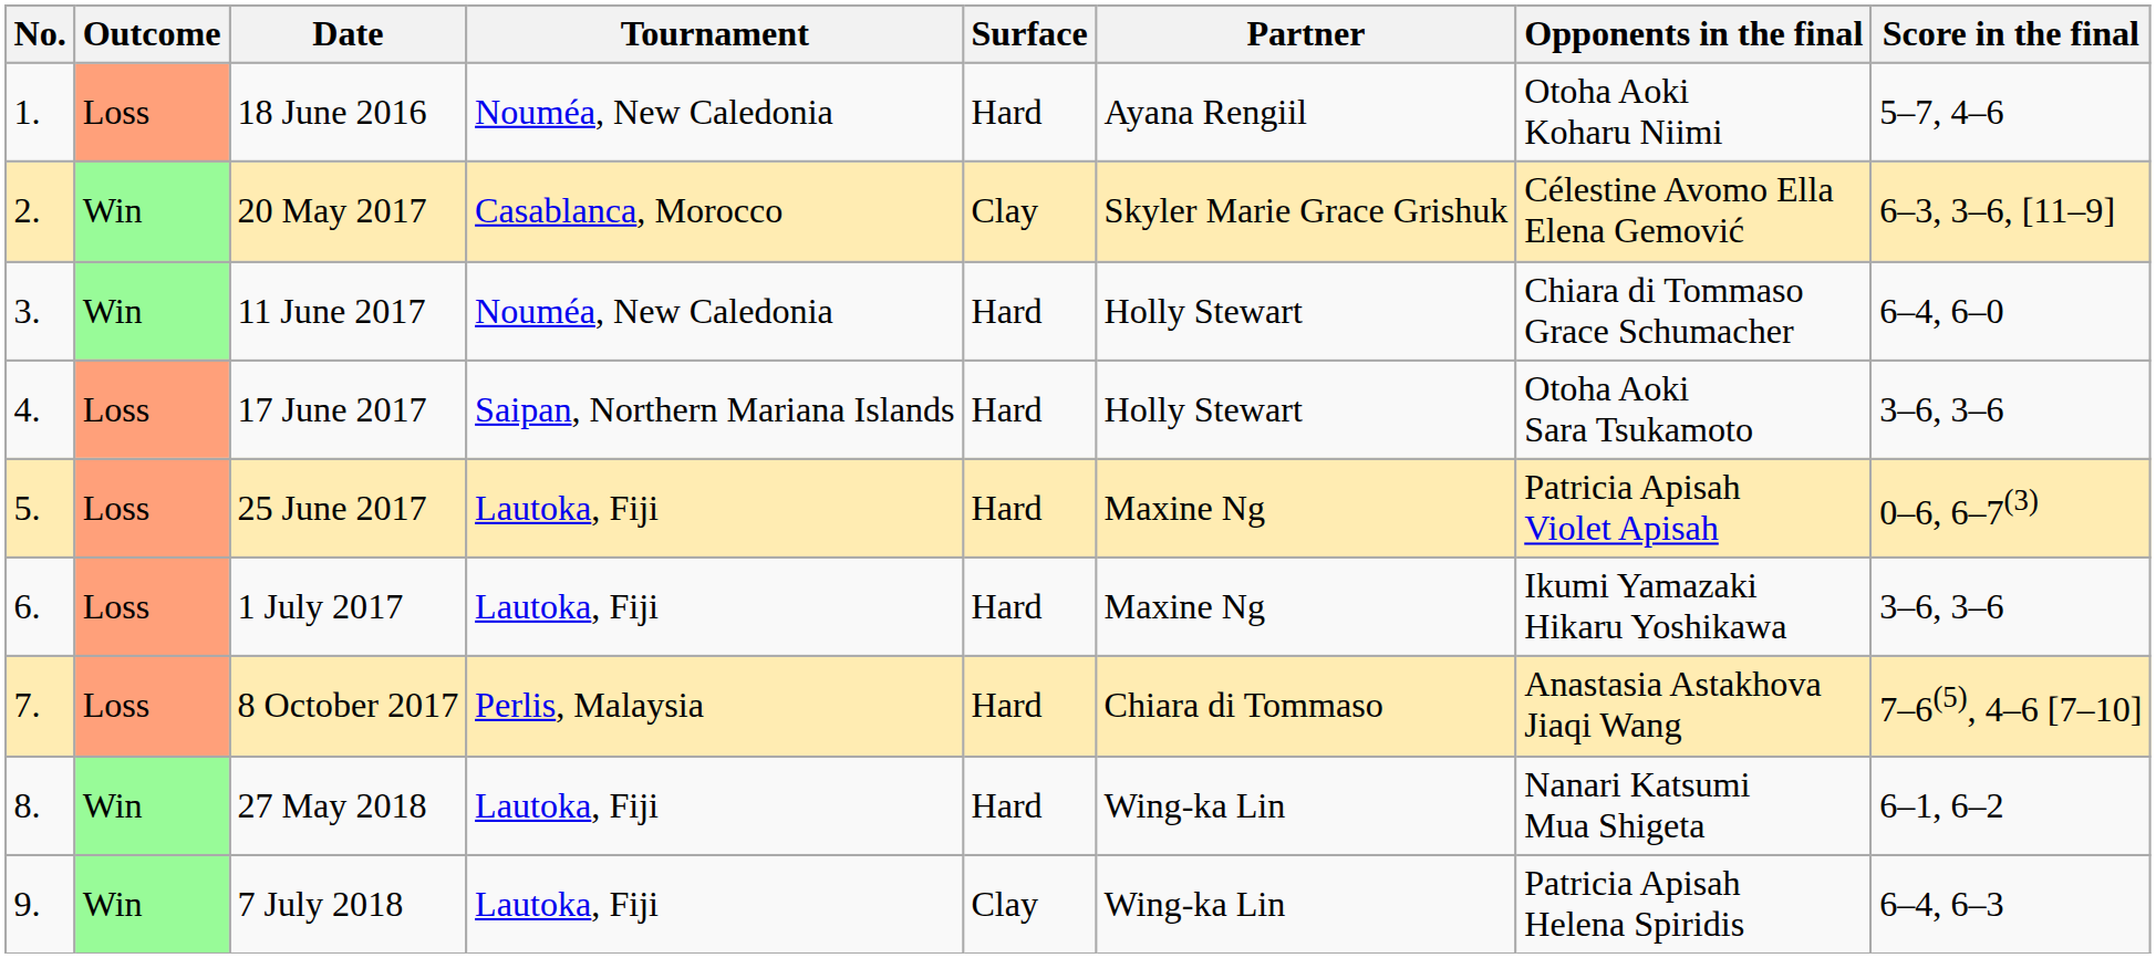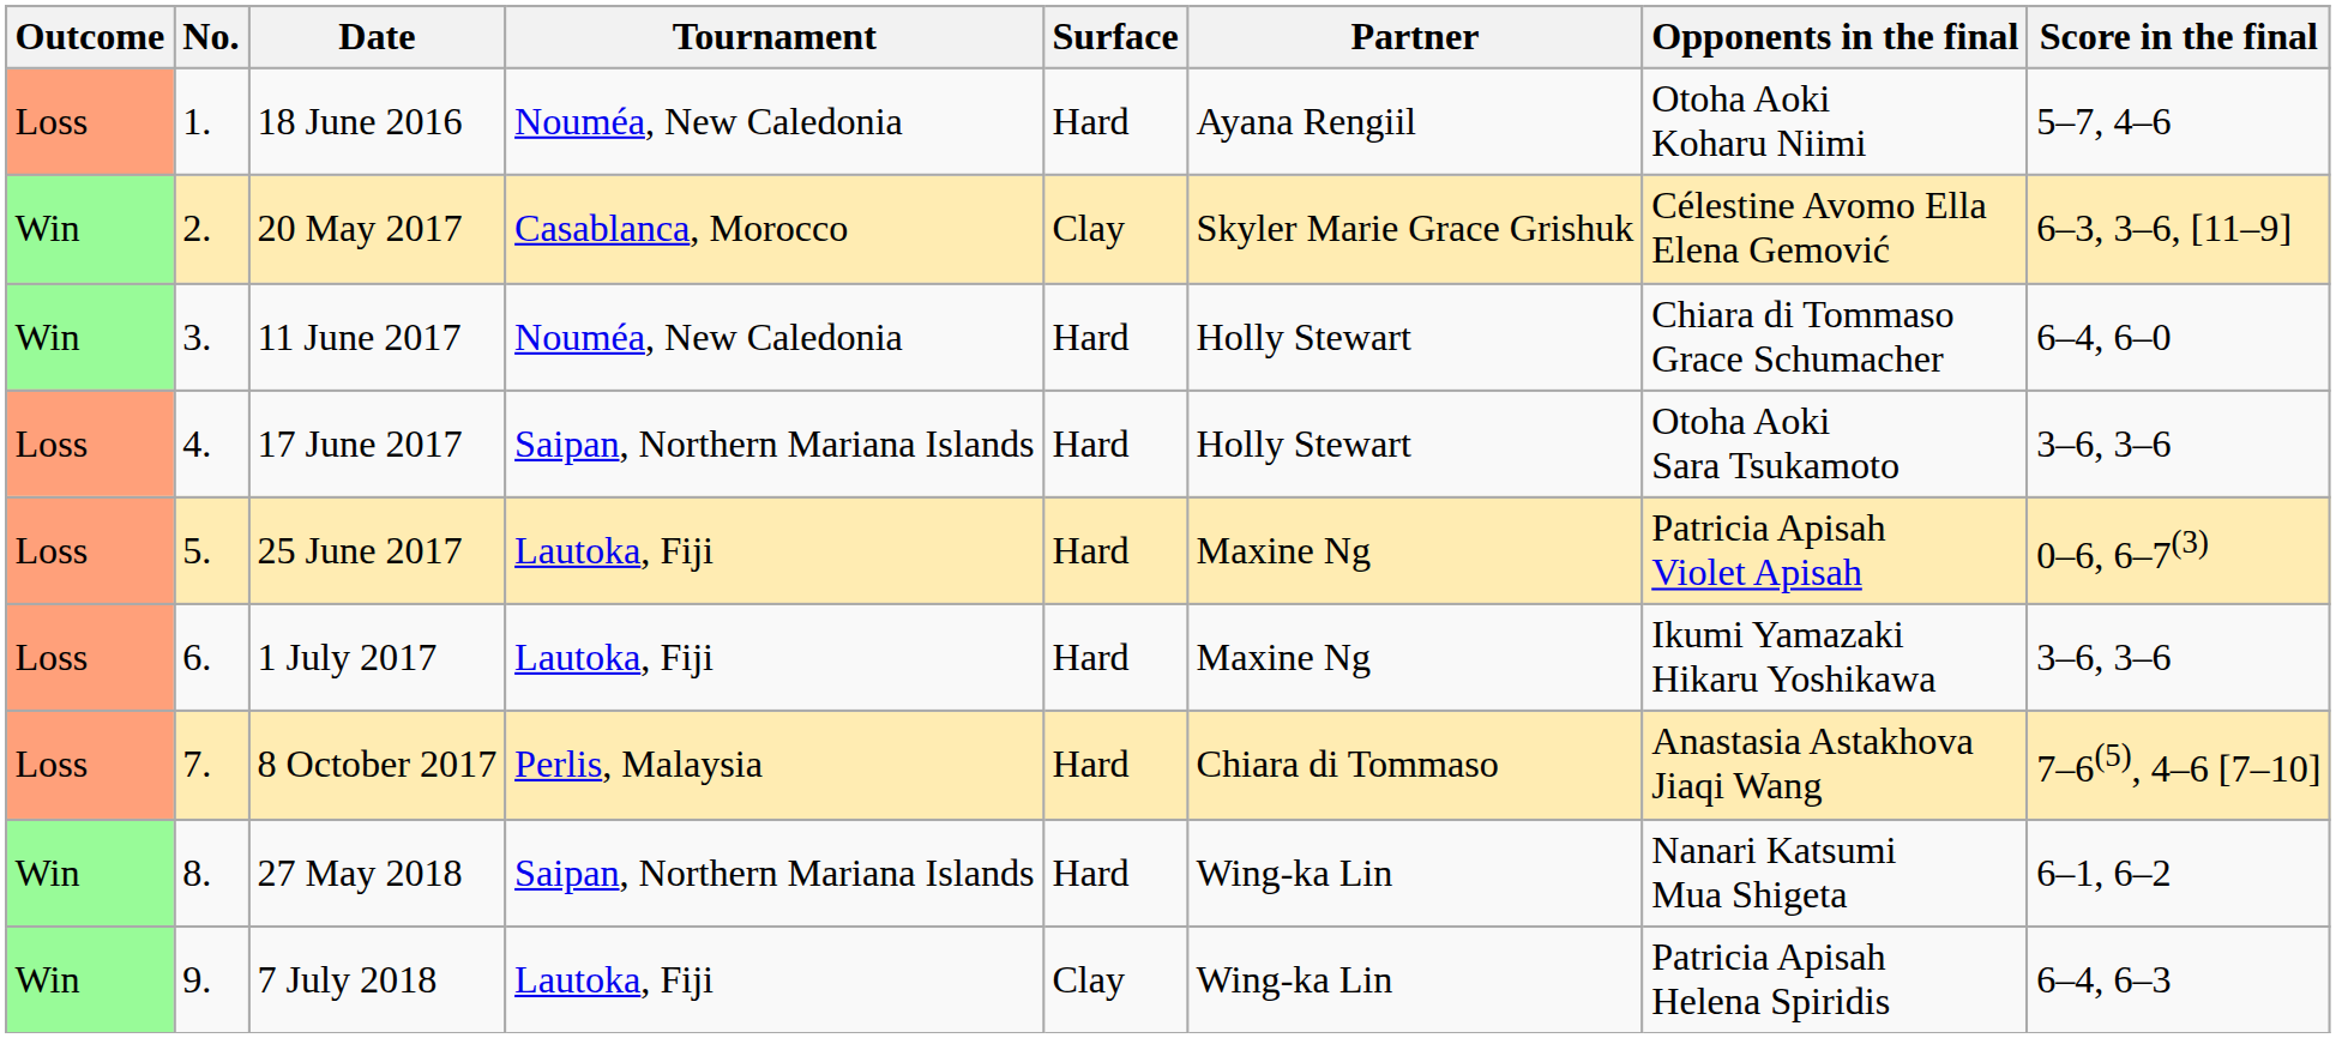columns swapped: Outcome <-> No.
27 May 2018 | Tournament: Lautoka, Fiji -> Saipan, Northern Mariana Islands
